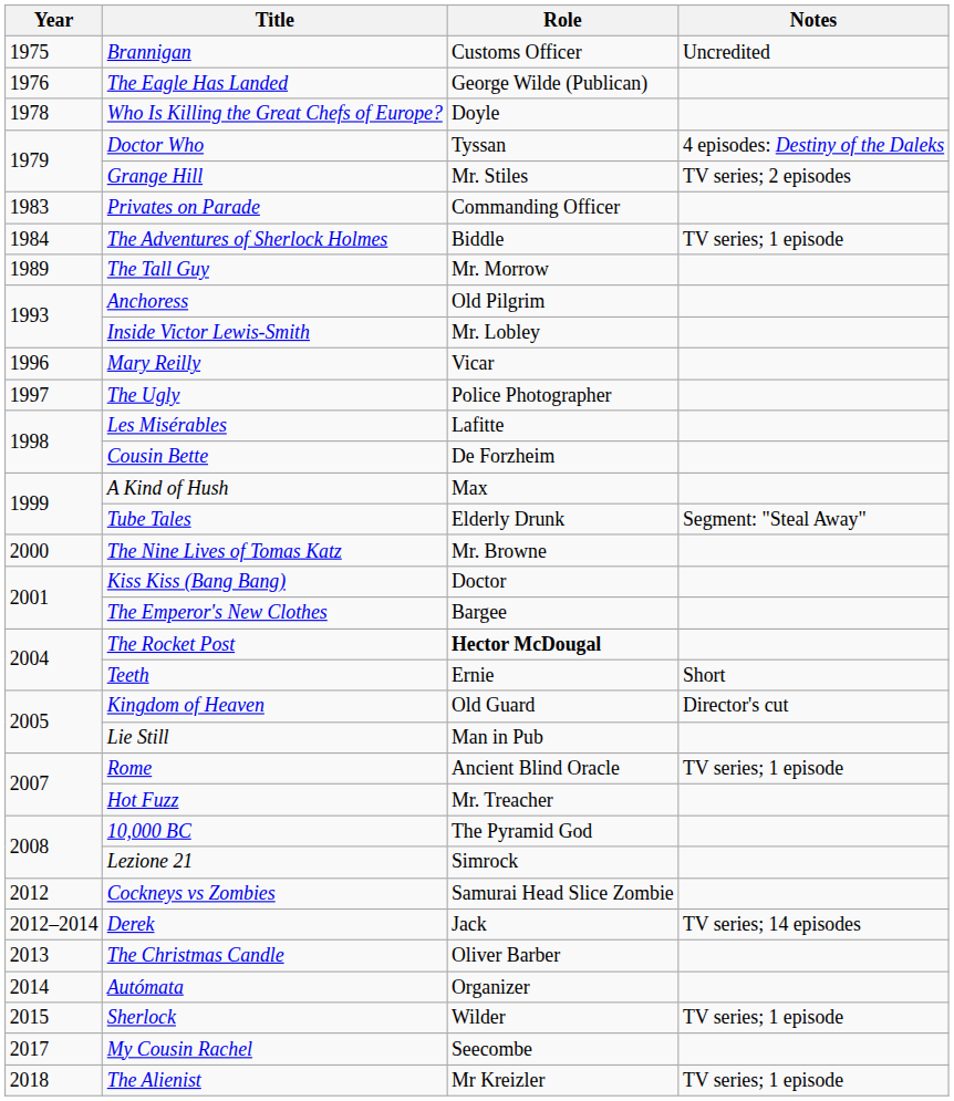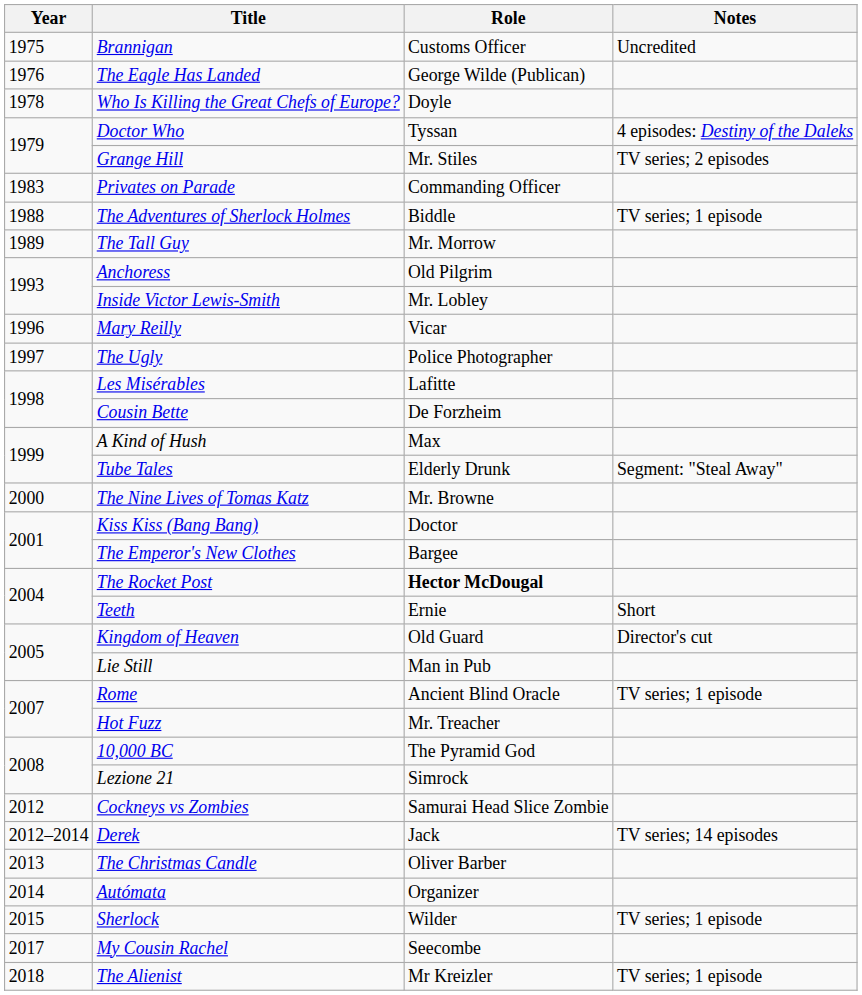The Adventures of Sherlock Holmes | Year: 1984 -> 1988
